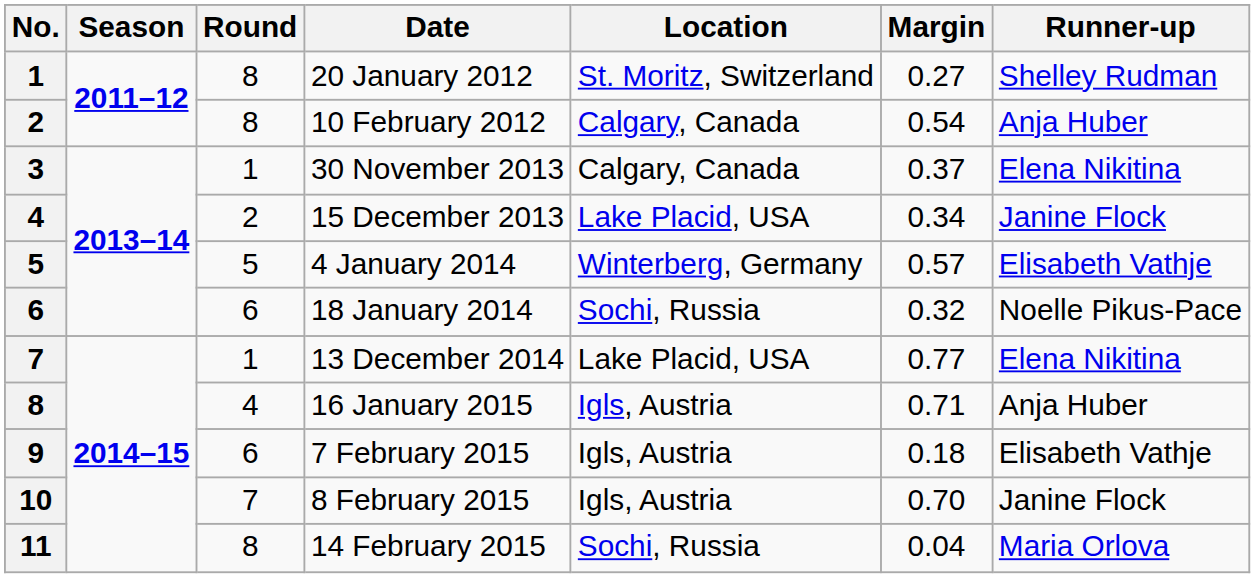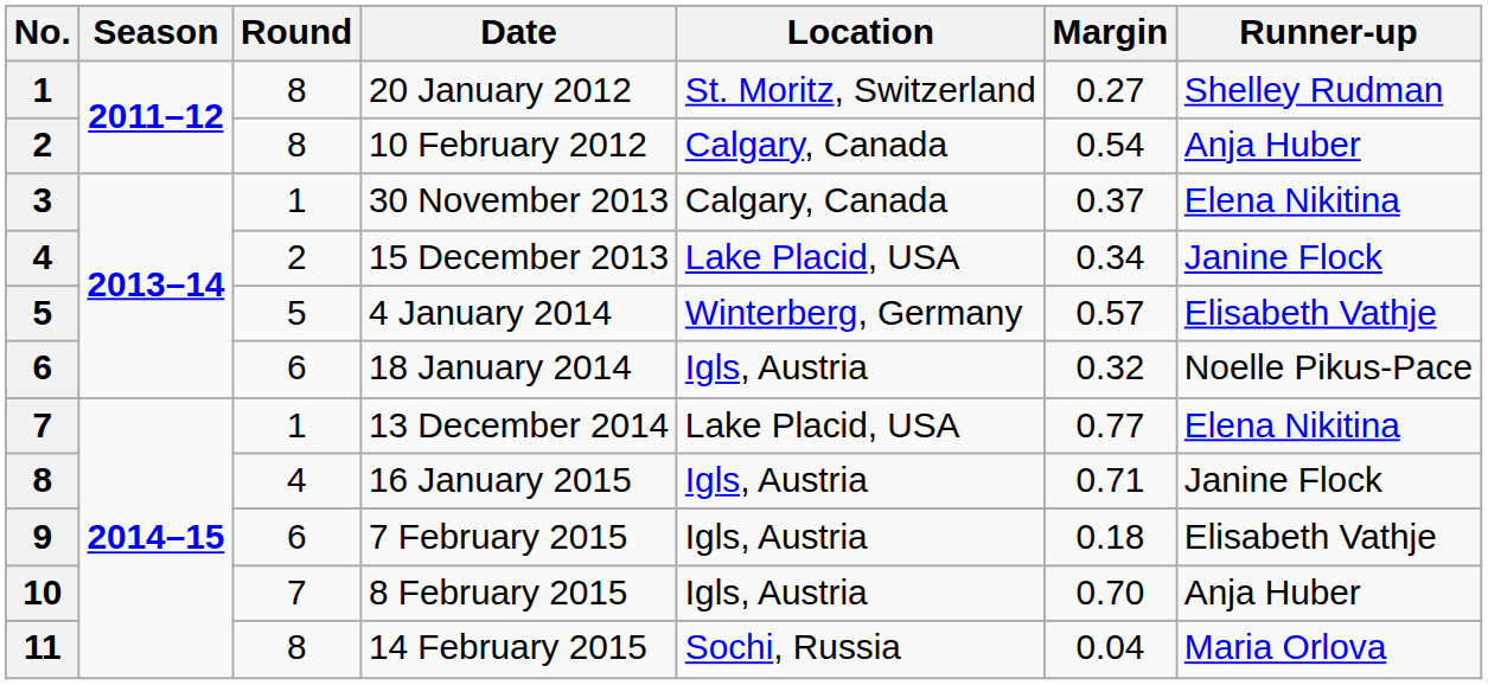18 January 2014 | Location: Sochi, Russia -> Igls, Austria
16 January 2015 | Runner-up: Anja Huber -> Janine Flock
8 February 2015 | Runner-up: Janine Flock -> Anja Huber
